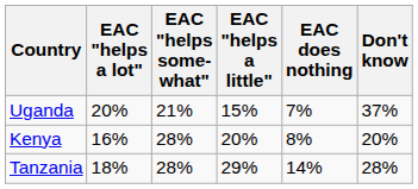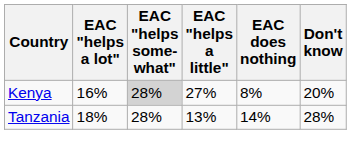- row: Uganda | 20% | 21% | 15% | 7% | 37%
Kenya | EAC "helps some- what": no background -> lightgrey background
Kenya | EAC "helps a little": 20% -> 27%
Tanzania | EAC "helps a little": 29% -> 13%
